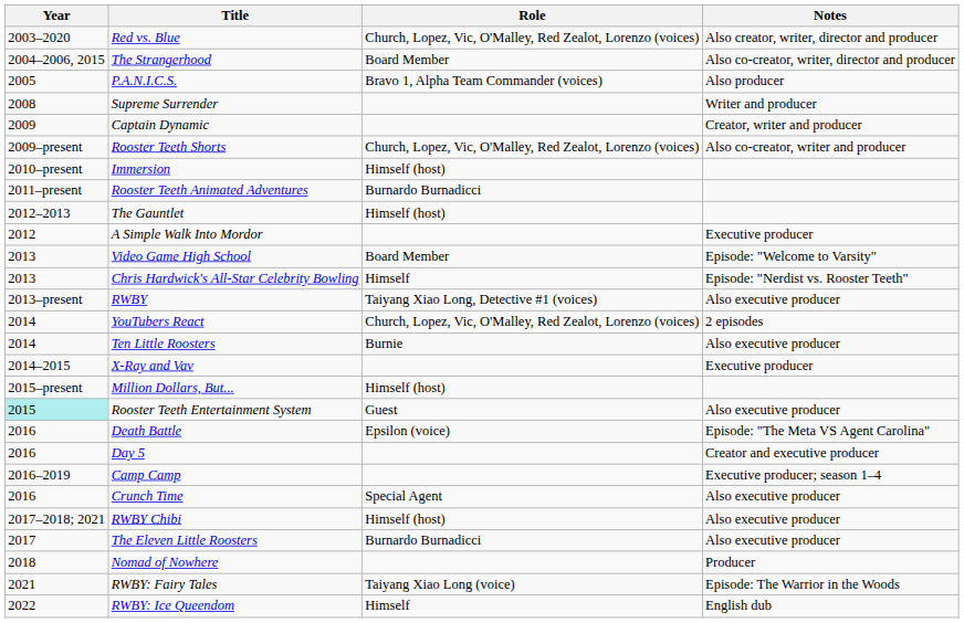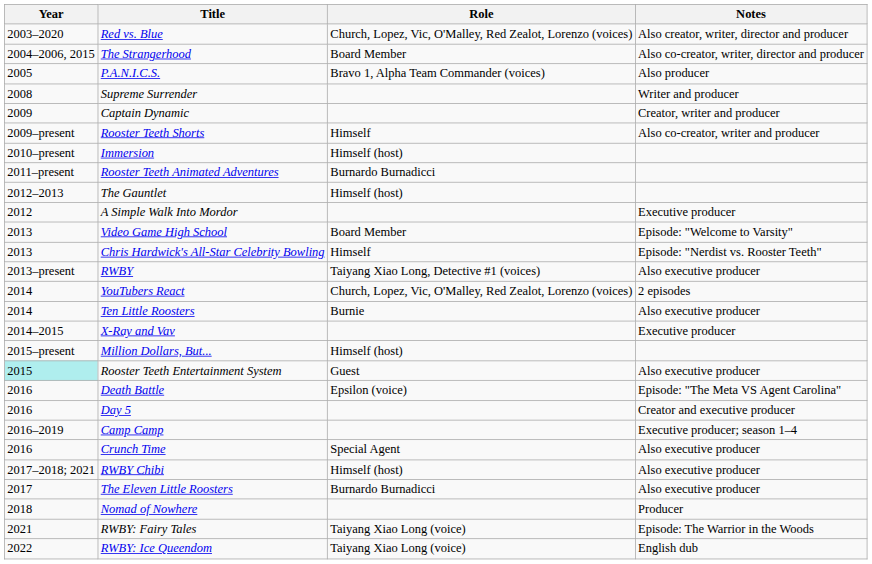Rooster Teeth Shorts | Role: Church, Lopez, Vic, O'Malley, Red Zealot, Lorenzo (voices) -> Himself
RWBY: Ice Queendom | Role: Himself -> Taiyang Xiao Long (voice)
